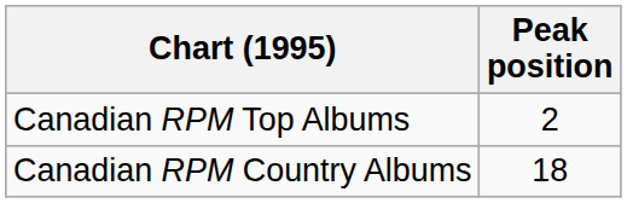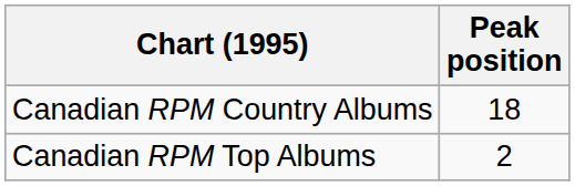rows swapped: Canadian RPM Top Albums <-> Canadian RPM Country Albums
